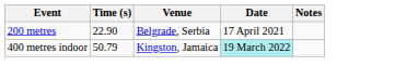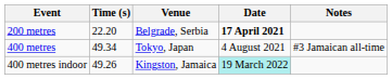200 metres | Time (s): 22.90 -> 22.20
200 metres | Date: normal -> bold
+ row: 400 metres | 49.34 | Tokyo, Japan | 4 August 2021 | #3 Jamaican all-time
400 metres indoor | Time (s): 50.79 -> 49.26
